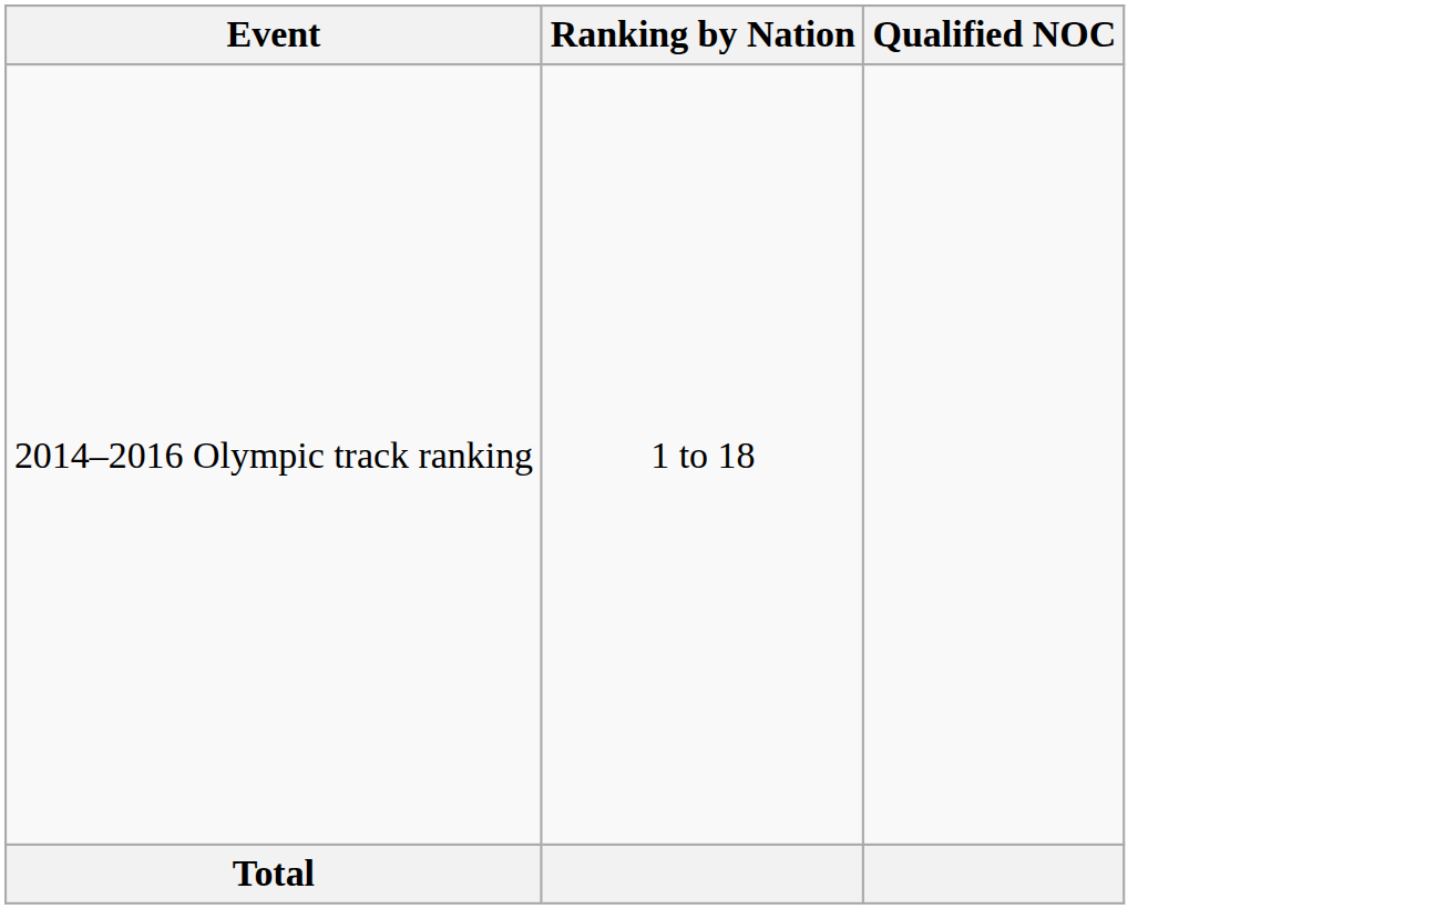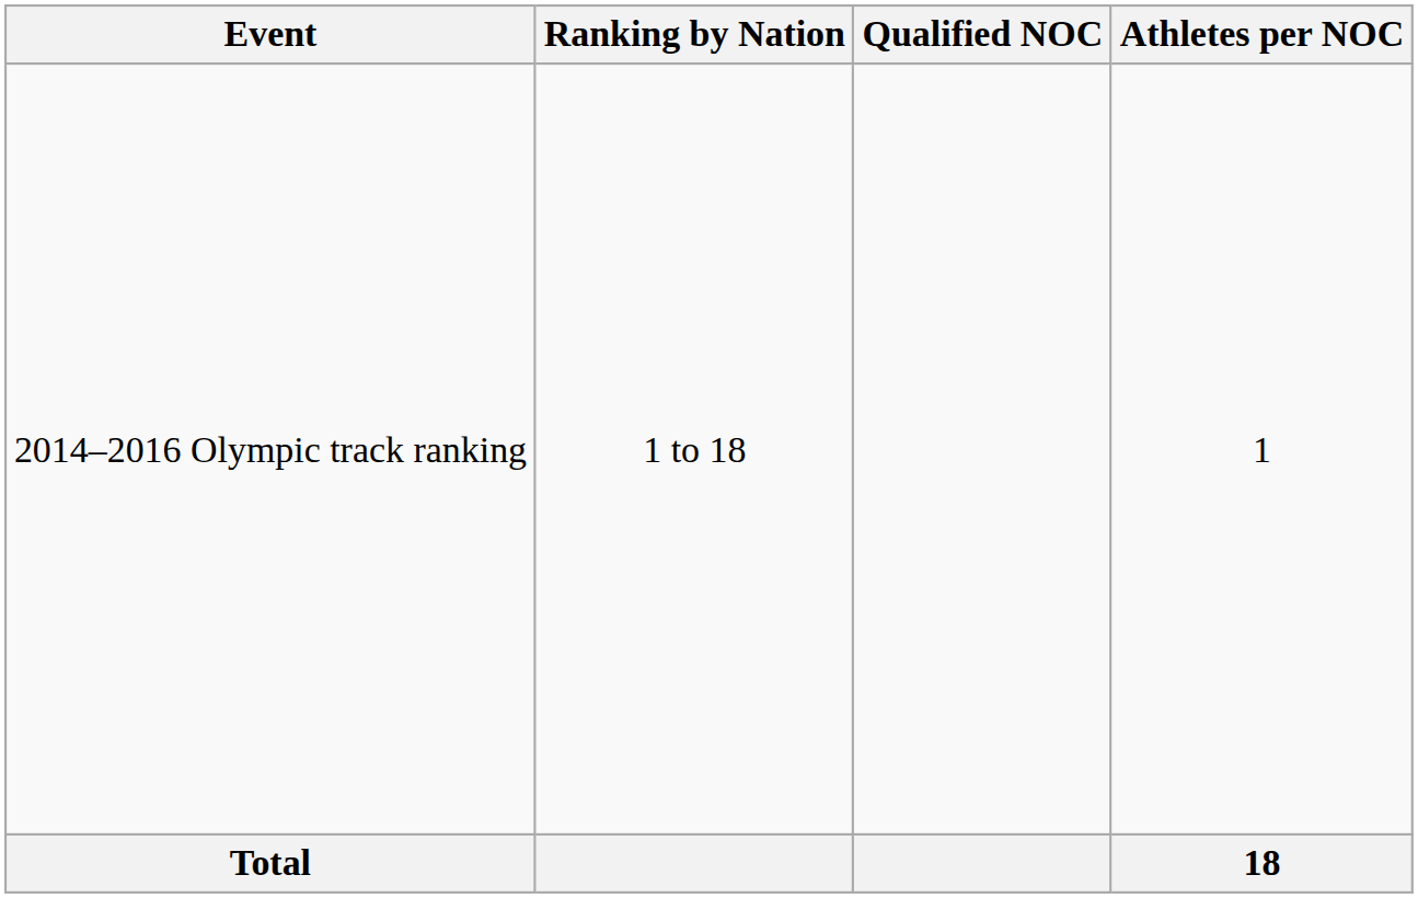+ column: Athletes per NOC | 1 | 18
